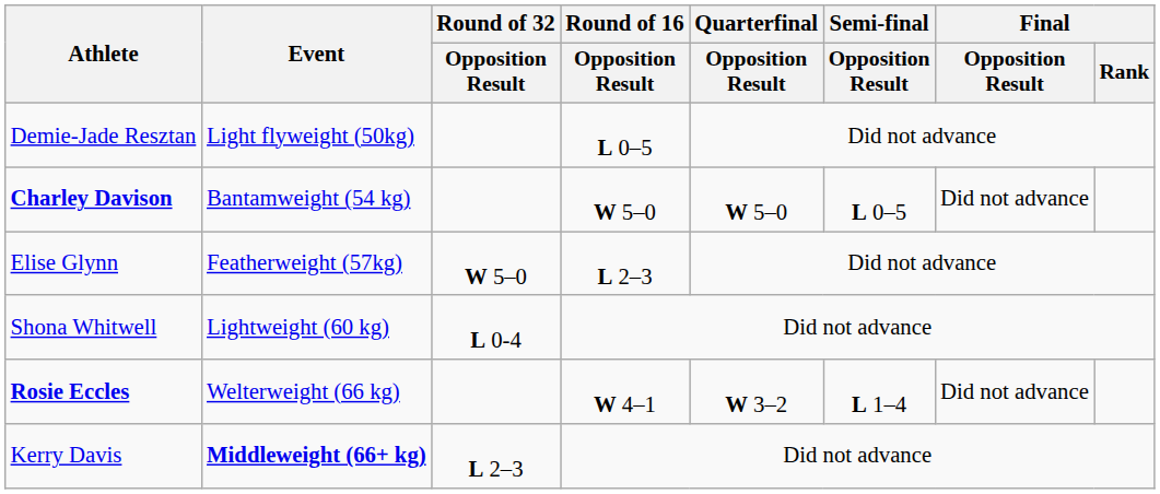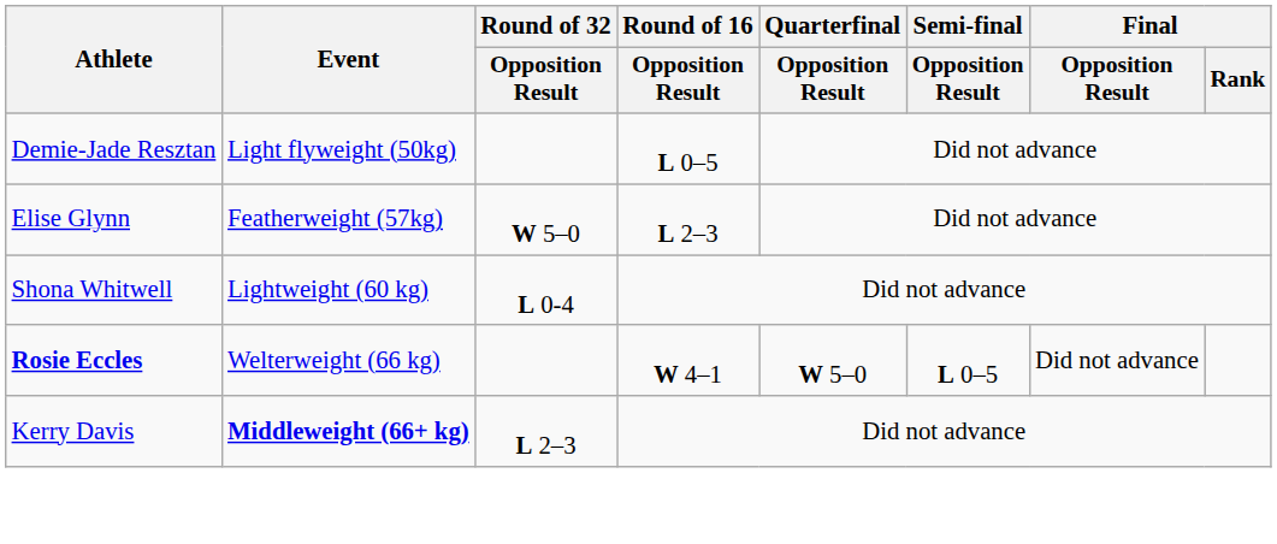- row: Charley Davison | Bantamweight (54 kg) | W 5–0 | W 5–0 | L 0–5 | Did not advance
Rosie Eccles | Quarterfinal / Opposition Result: W 3–2 -> W 5–0
Rosie Eccles | Semi-final / Opposition Result: L 1–4 -> L 0–5
